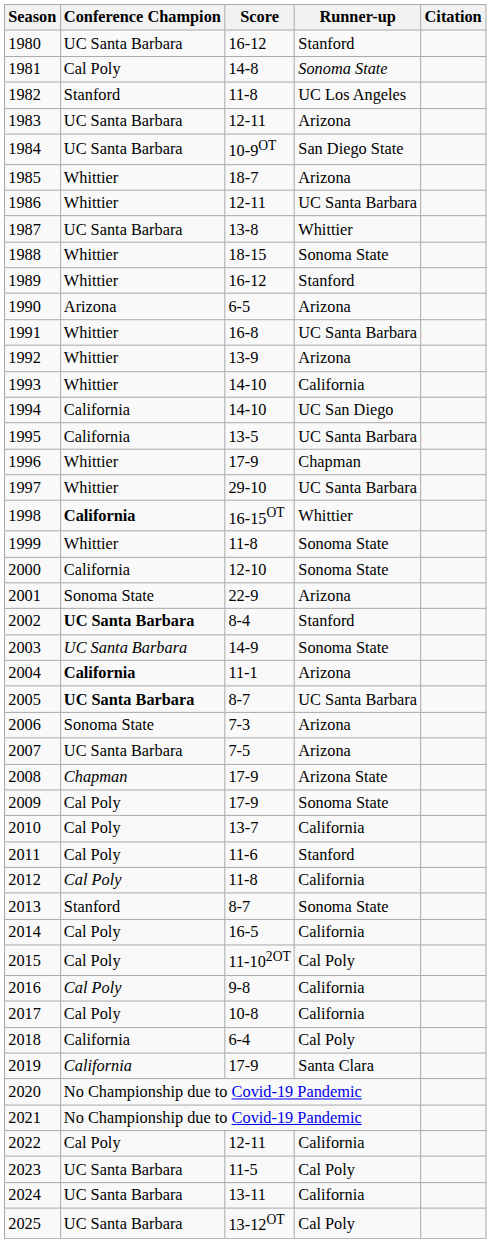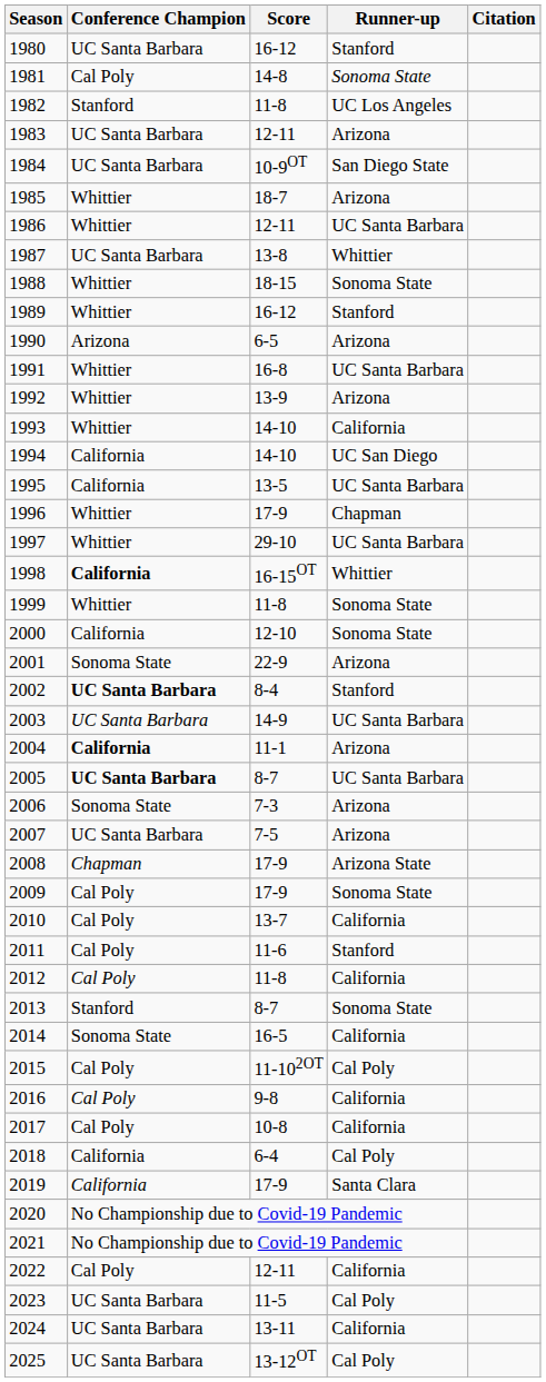2003 | Runner-up: Sonoma State -> UC Santa Barbara
2014 | Conference Champion: Cal Poly -> Sonoma State
